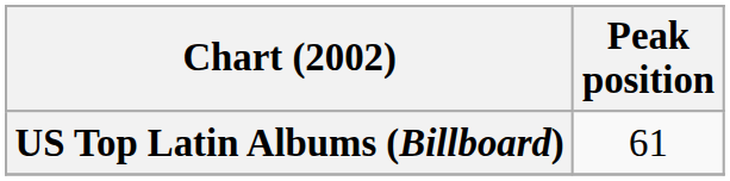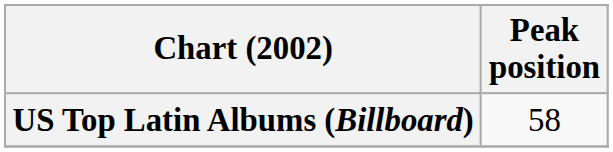US Top Latin Albums (Billboard) | Peak position: 61 -> 58
